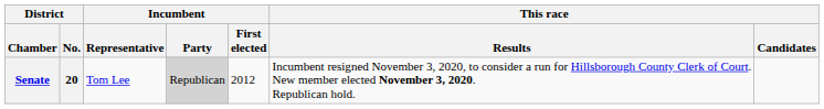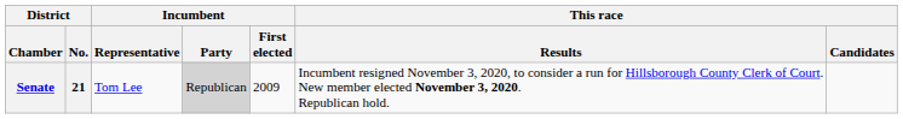Senate | District / No.: 20 -> 21
Senate | Incumbent / First elected: 2012 -> 2009
